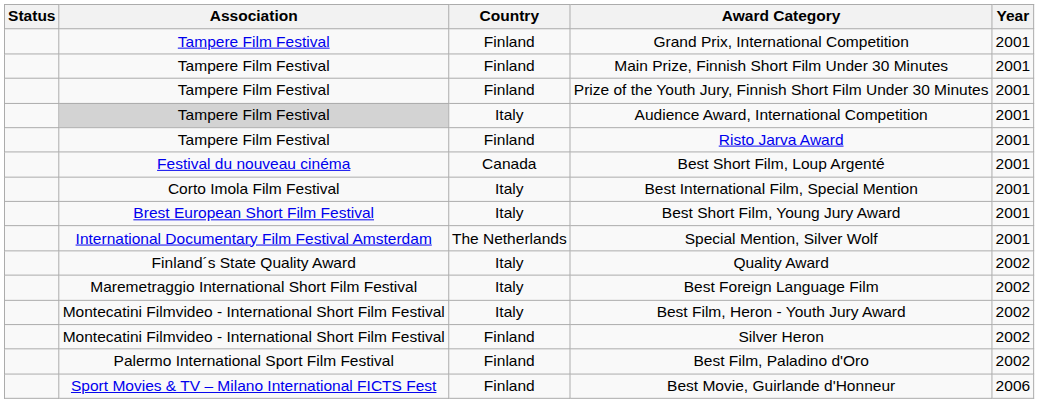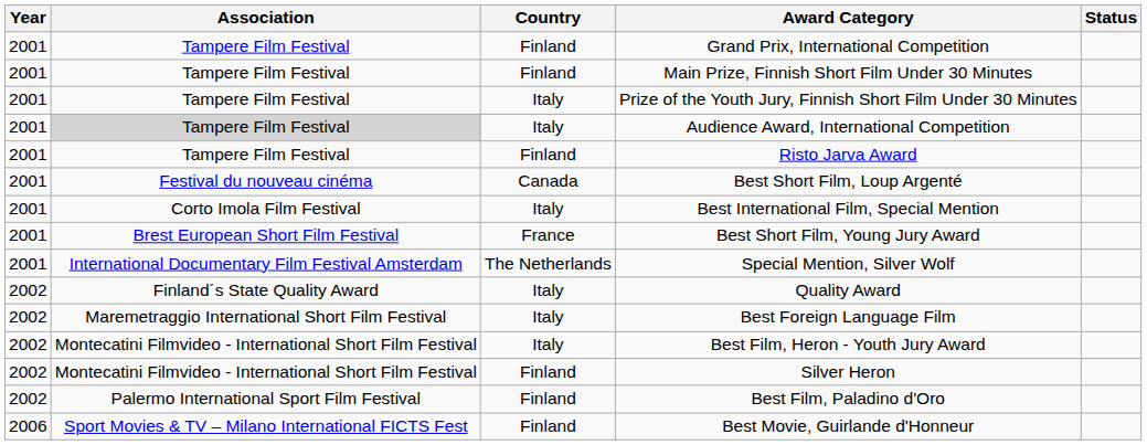columns swapped: Year <-> Status
Prize of the Youth Jury, Finnish Short Film Under 30 Minutes | Country: Finland -> Italy
Best Short Film, Young Jury Award | Country: Italy -> France
